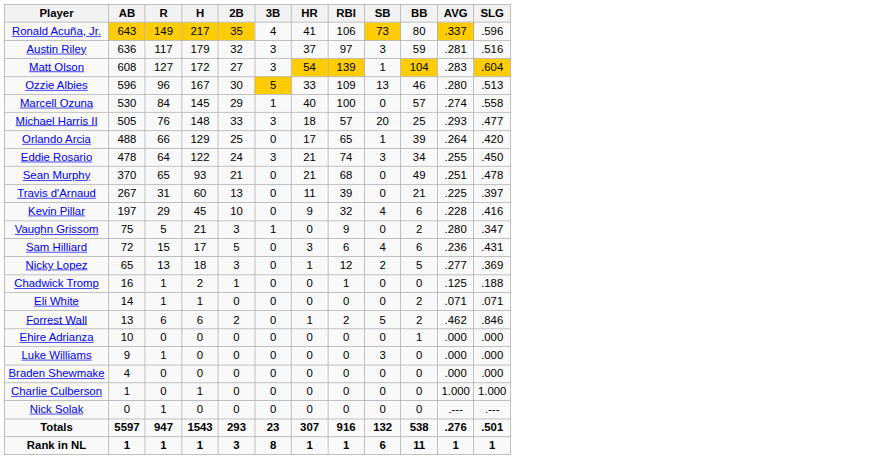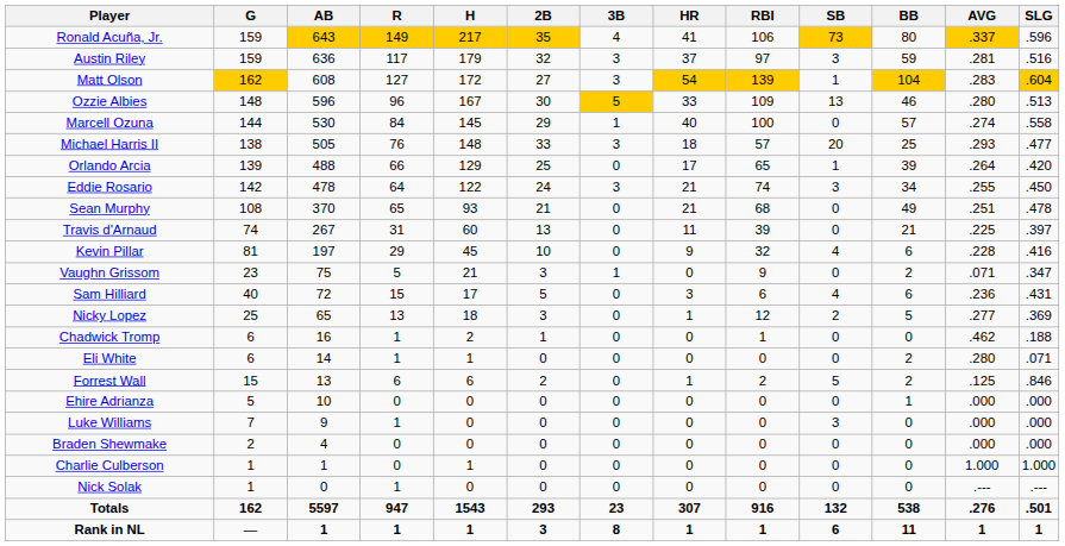+ column: G | 159 | 159 | 162 | 148 | 144 | 138 | 139 | 142 | 108 | 74 | 81 | 23 | 40 | 25 | 6 | 6 | 15 | 5 | 7 | 2 | 1 | 1 | 162 | —
Vaughn Grissom | AVG: .280 -> .071
Chadwick Tromp | AVG: .125 -> .462
Eli White | AVG: .071 -> .280
Forrest Wall | AVG: .462 -> .125
